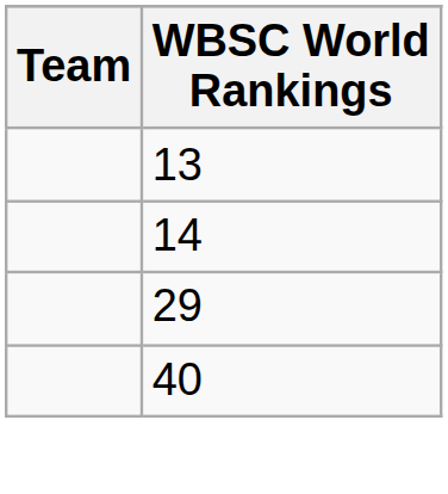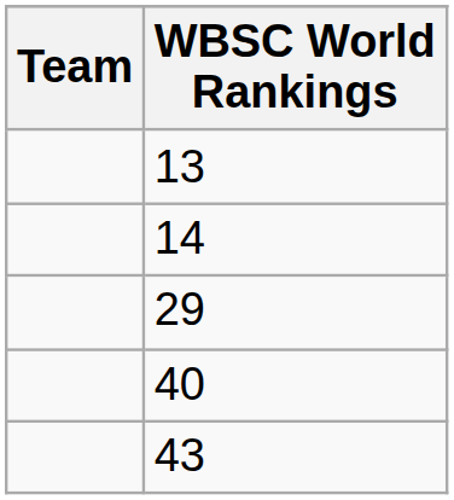+ row: 43
